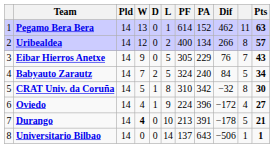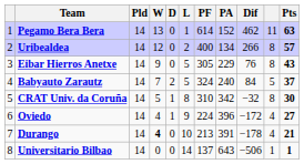Eibar Hierros Anetxe | column 10: 7 -> 8
Babyauto Zarautz | Pts: 34 -> 37
Durango | column 10: 5 -> 4
